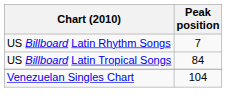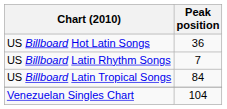+ row: US Billboard Hot Latin Songs | 36
